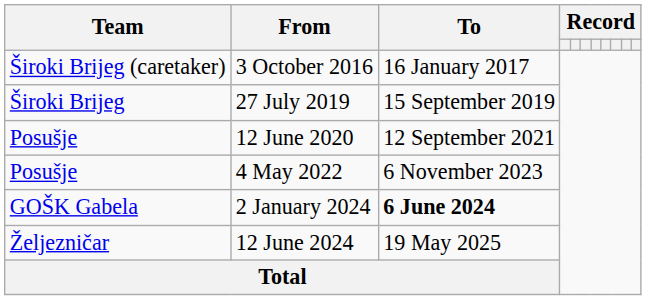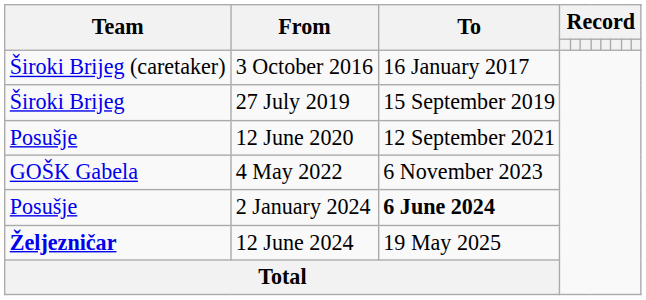4 May 2022 | Team: Posušje -> GOŠK Gabela
2 January 2024 | Team: GOŠK Gabela -> Posušje
12 June 2024 | Team: normal -> bold
